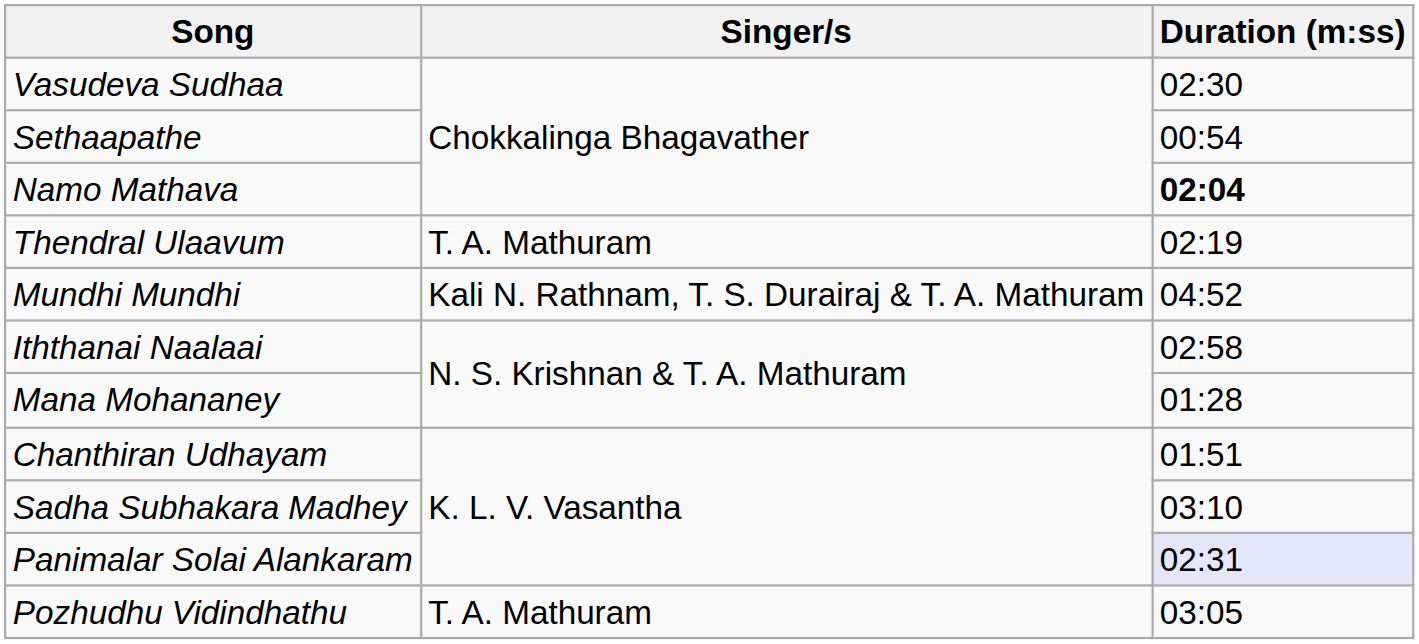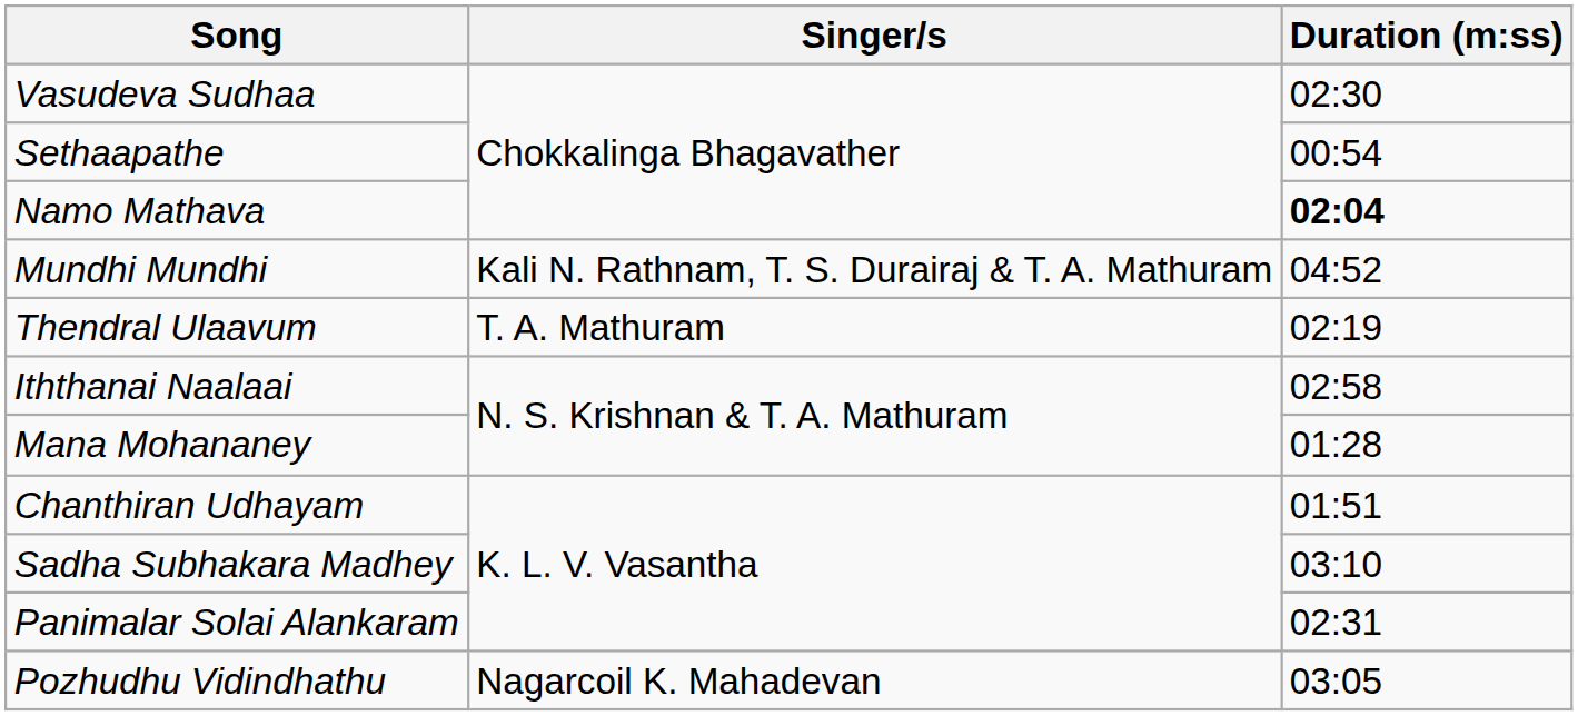rows swapped: Mundhi Mundhi <-> Thendral Ulaavum
Panimalar Solai Alankaram | Duration (m:ss): lavender background -> no background
Pozhudhu Vidindhathu | Singer/s: T. A. Mathuram -> Nagarcoil K. Mahadevan
